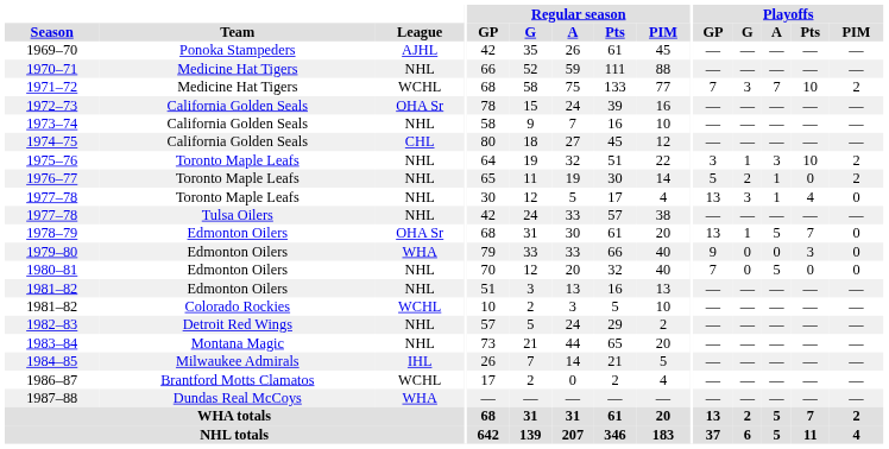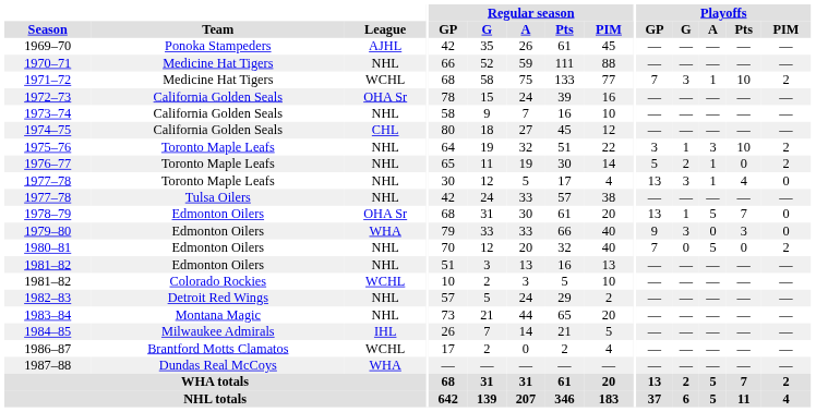1971–72 | Playoffs / A: 7 -> 1
1979–80 | Playoffs / G: 0 -> 3
1980–81 | Playoffs / PIM: 0 -> 2
